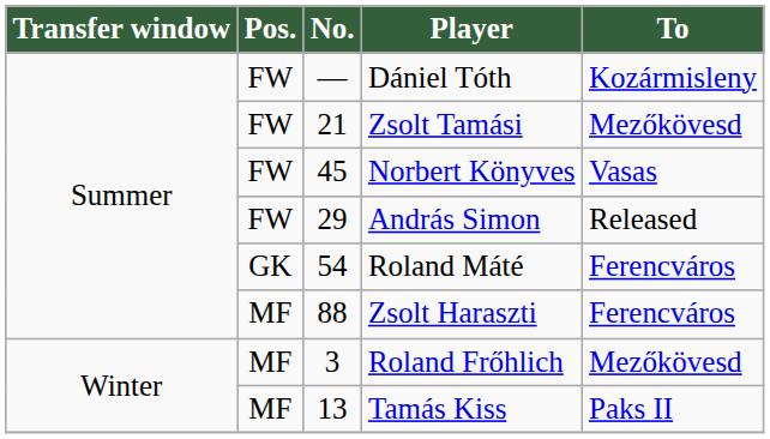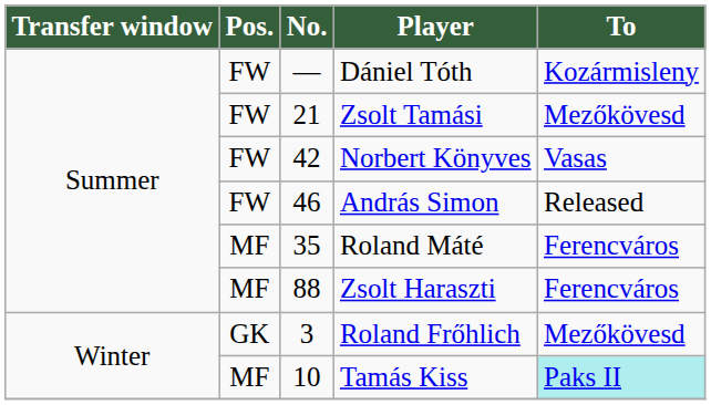Norbert Könyves | No.: 45 -> 42
András Simon | No.: 29 -> 46
Roland Máté | Pos.: GK -> MF
Roland Máté | No.: 54 -> 35
Roland Frőhlich | Pos.: MF -> GK
Tamás Kiss | No.: 13 -> 10
Tamás Kiss | To: no background -> paleturquoise background
